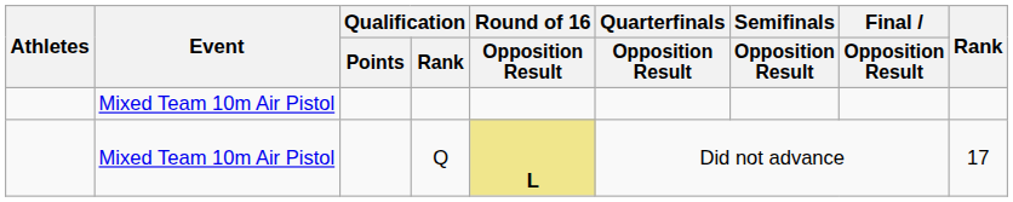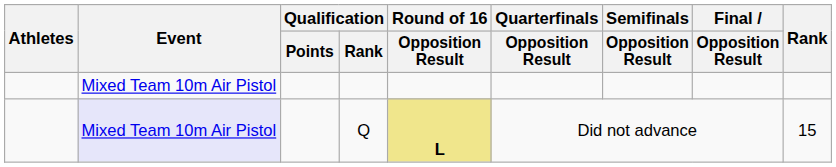Q | Event: no background -> lavender background
Q | Rank: 17 -> 15
